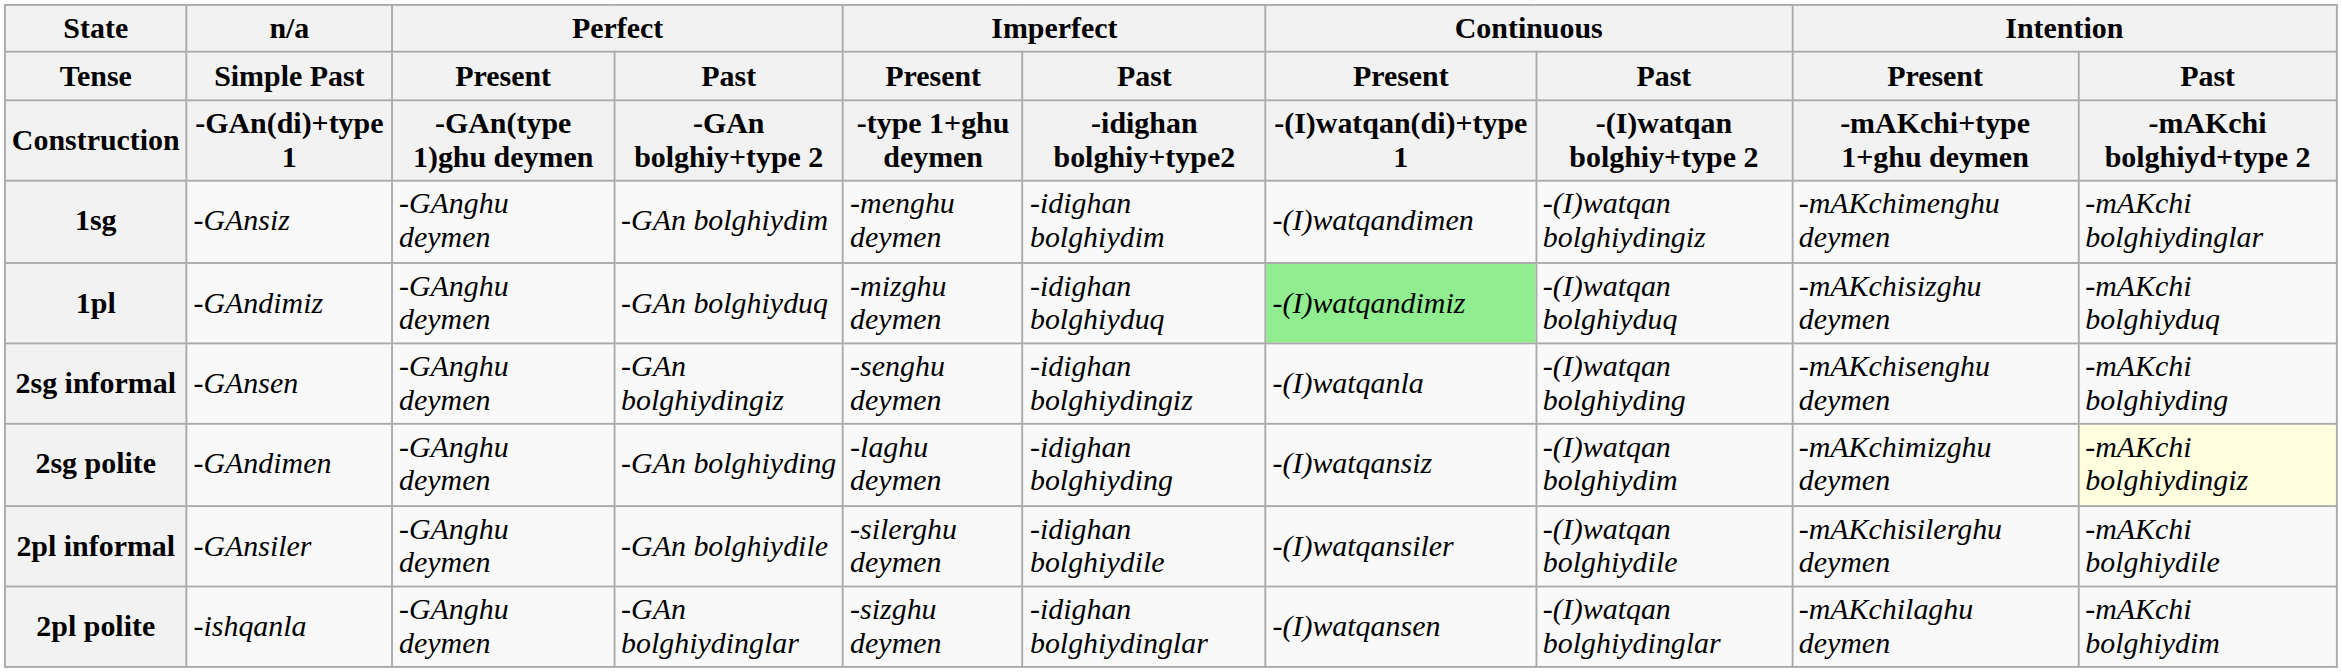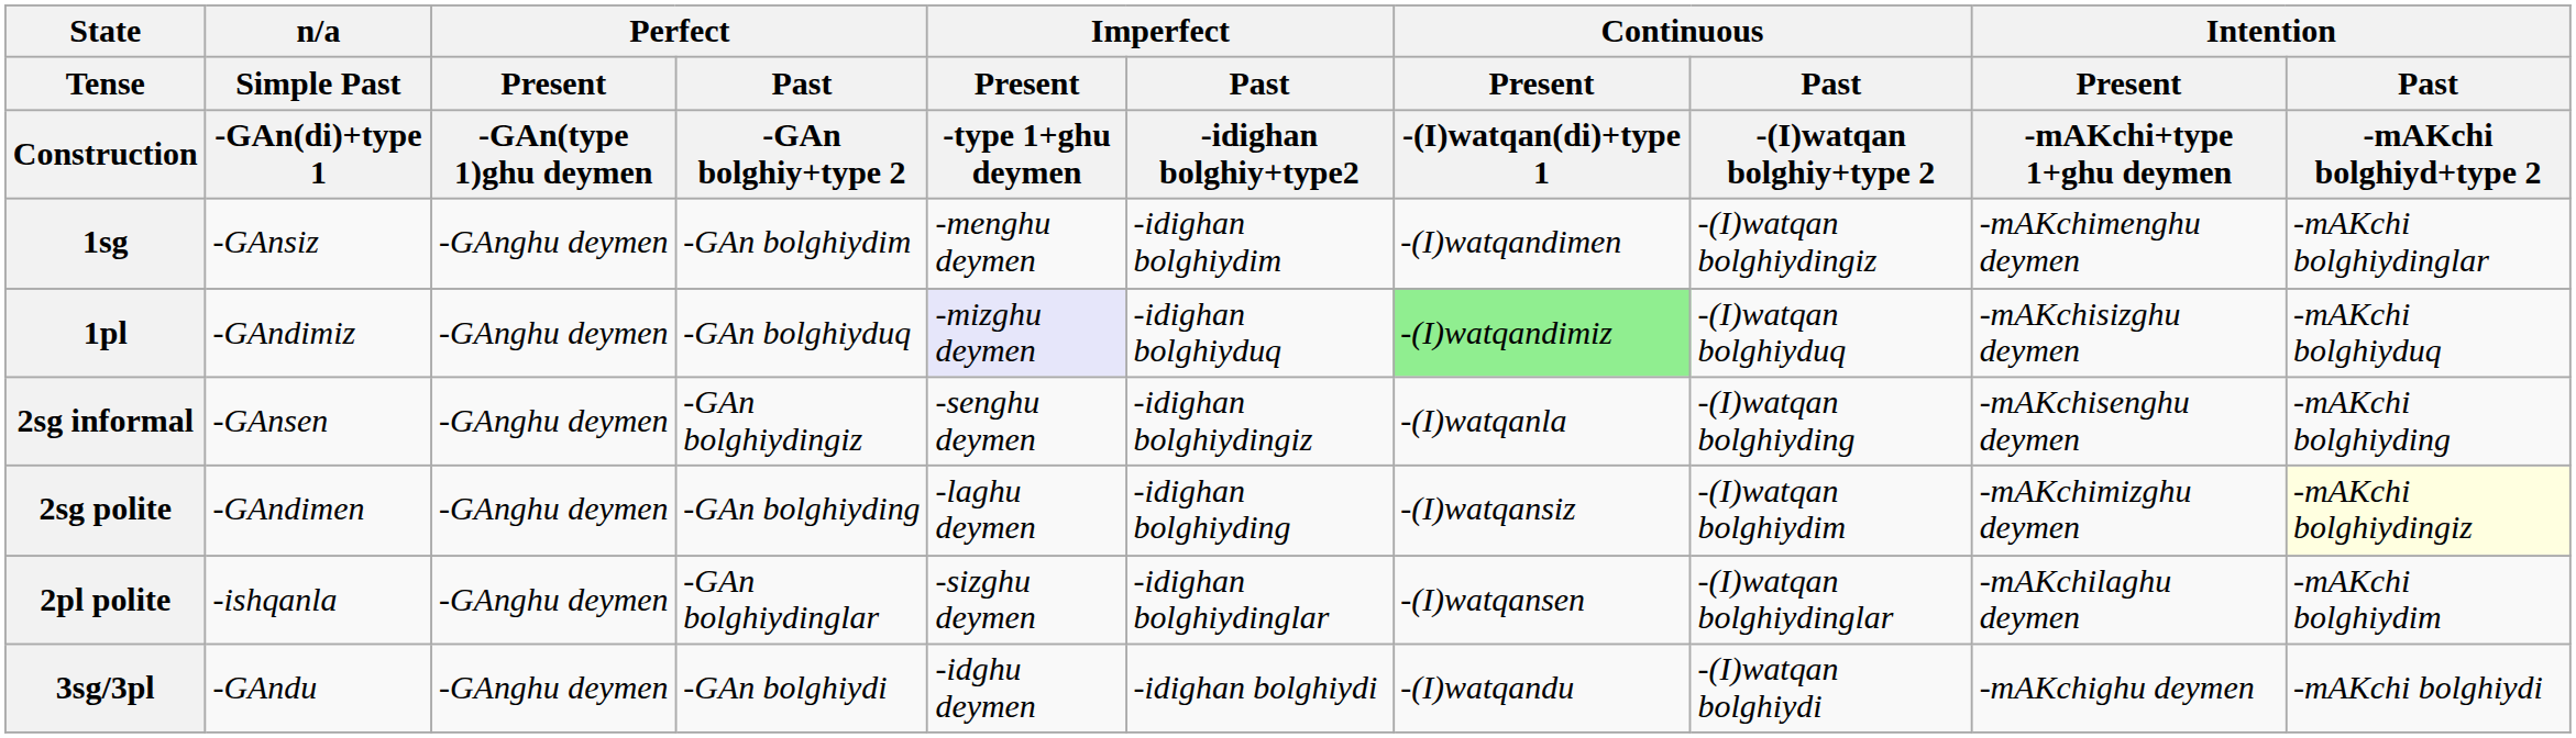1pl | Imperfect / Present / -type 1+ghu deymen: no background -> lavender background
- row: 2pl informal | -GAnsiler | -GAnghu deymen | -GAn bolghiydile | -silerghu deymen | -idighan bolghiydile | -(I)watqansiler | -(I)watqan bolghiydile | -mAKchisilerghu deymen | -mAKchi bolghiydile
+ row: 3sg/3pl | -GAndu | -GAnghu deymen | -GAn bolghiydi | -idghu deymen | -idighan bolghiydi | -(I)watqandu | -(I)watqan bolghiydi | -mAKchighu deymen | -mAKchi bolghiydi
